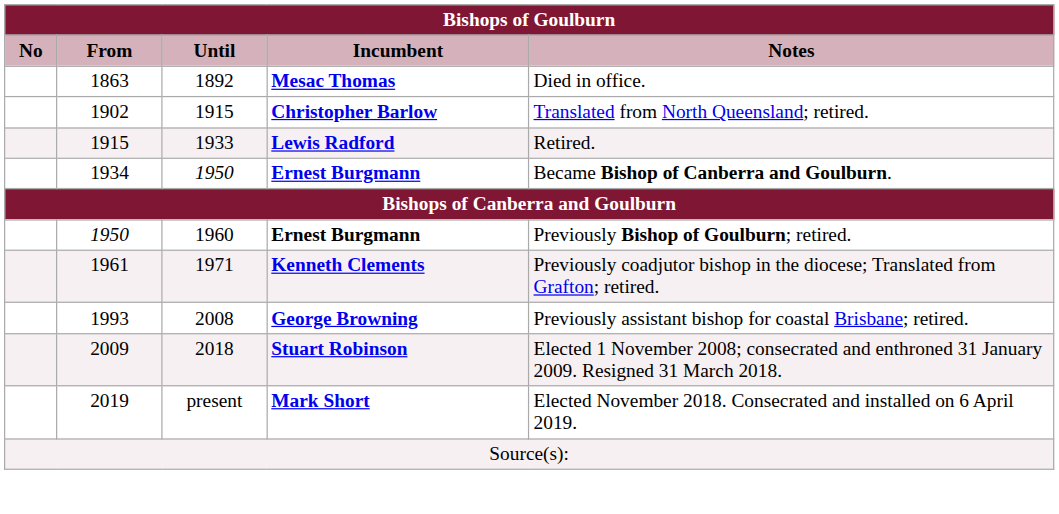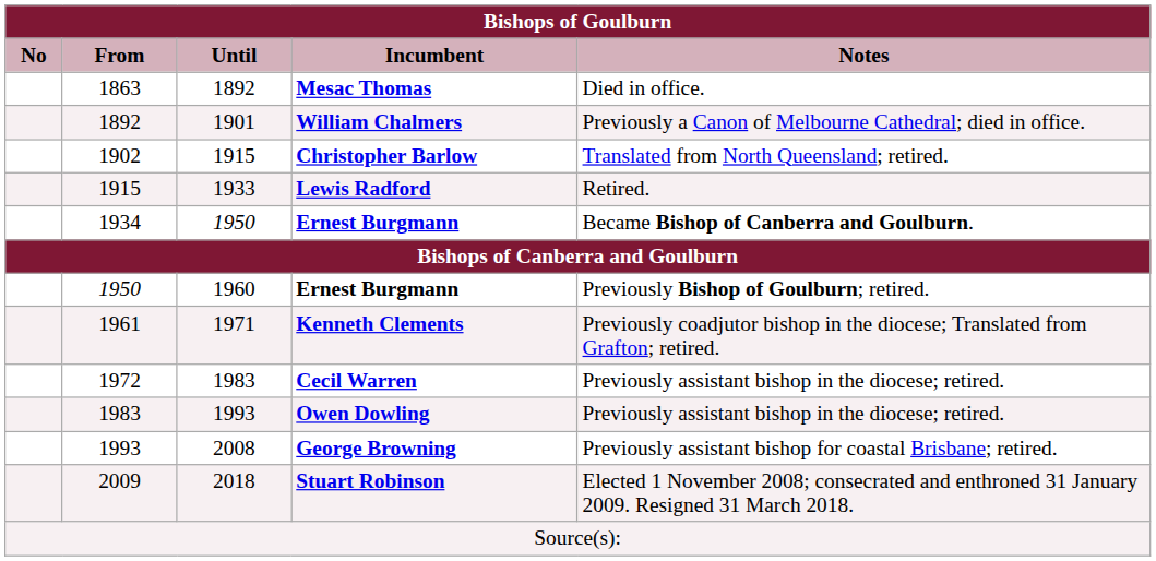+ row: 1892 | 1901 | William Chalmers | Previously a Canon of Melbourne Cathedral; died in office.
+ row: 1972 | 1983 | Cecil Warren | Previously assistant bishop in the diocese; retired.
+ row: 1983 | 1993 | Owen Dowling | Previously assistant bishop in the diocese; retired.
- row: 2019 | present | Mark Short | Elected November 2018. Consecrated and installed on 6 April 2019.
